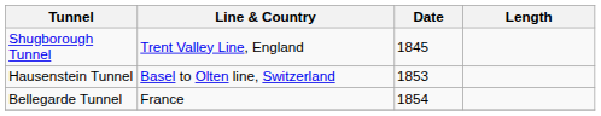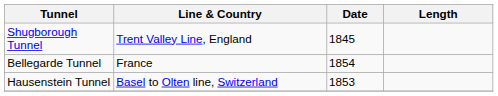rows swapped: Hausenstein Tunnel <-> Bellegarde Tunnel
